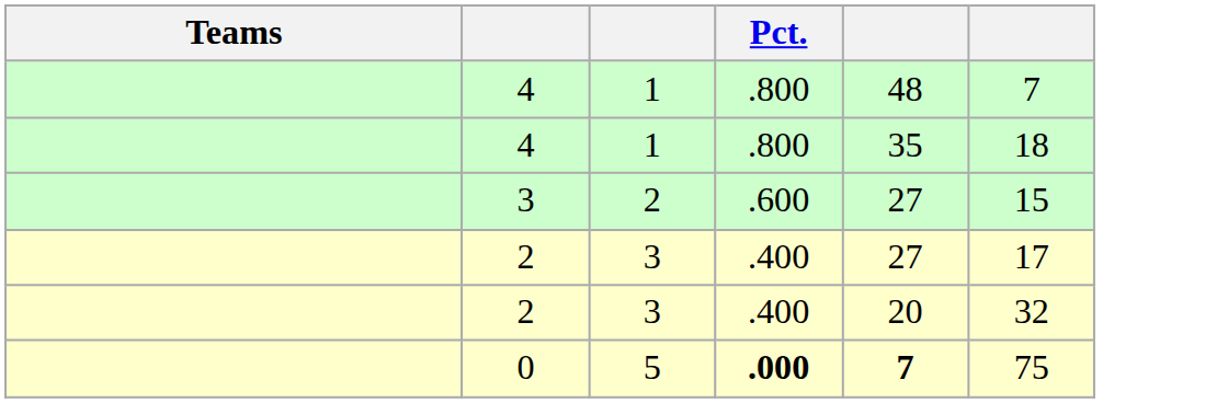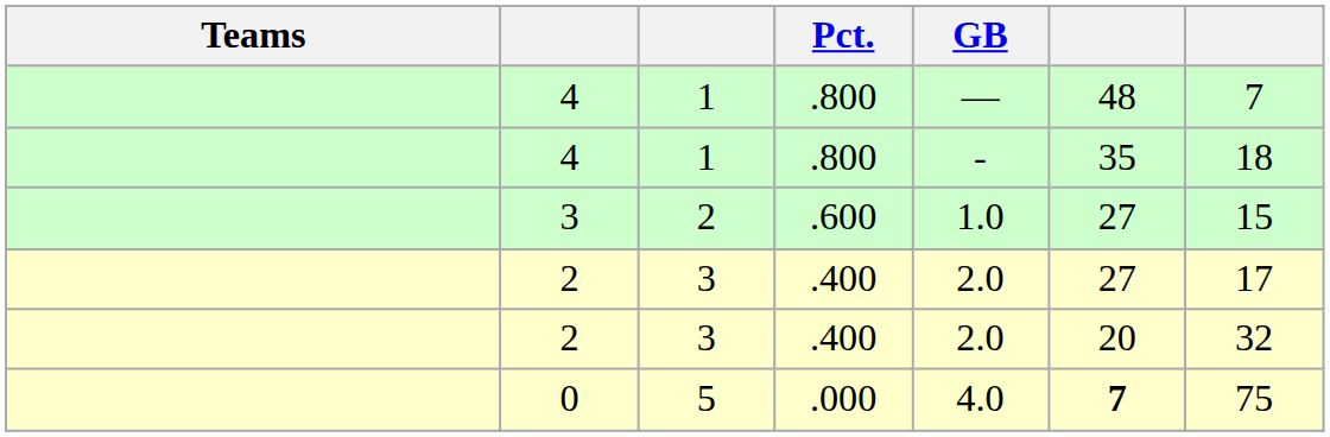+ column: GB | — | - | 1.0 | 2.0 | 2.0 | 4.0
0 | Pct.: bold -> normal
